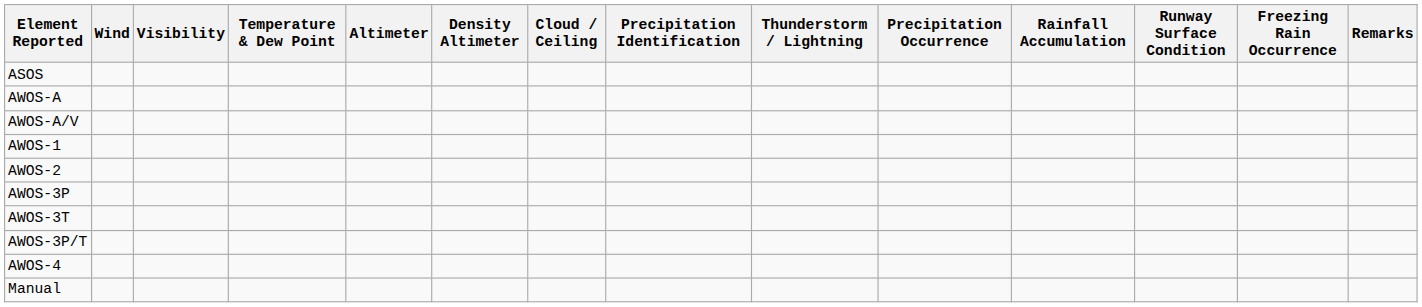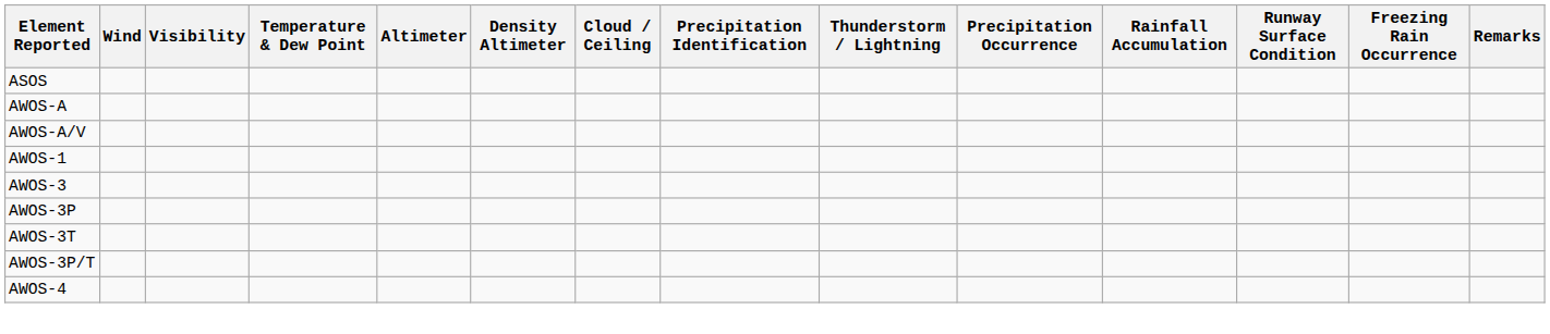- row: AWOS-2
+ row: AWOS-3
- row: Manual
